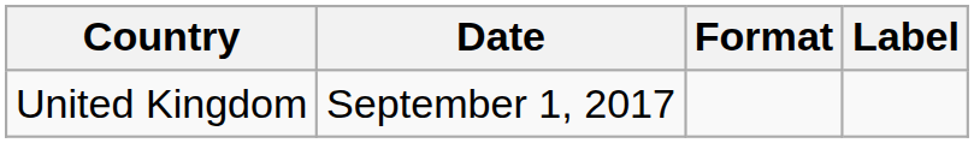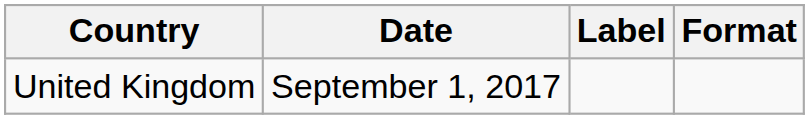columns swapped: Format <-> Label
